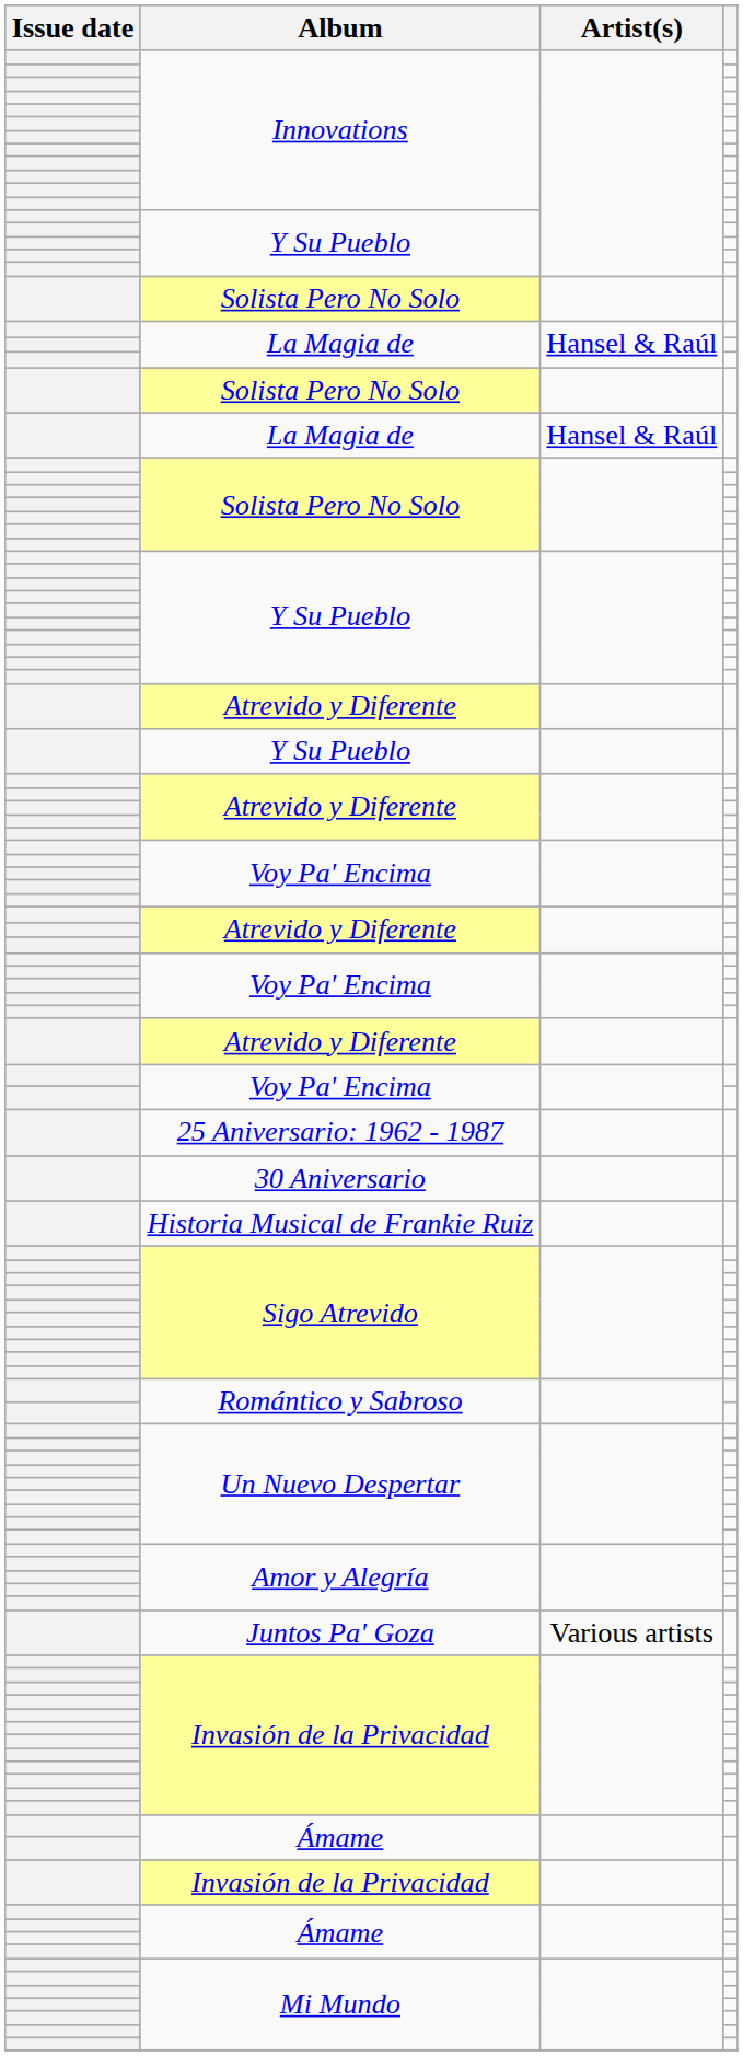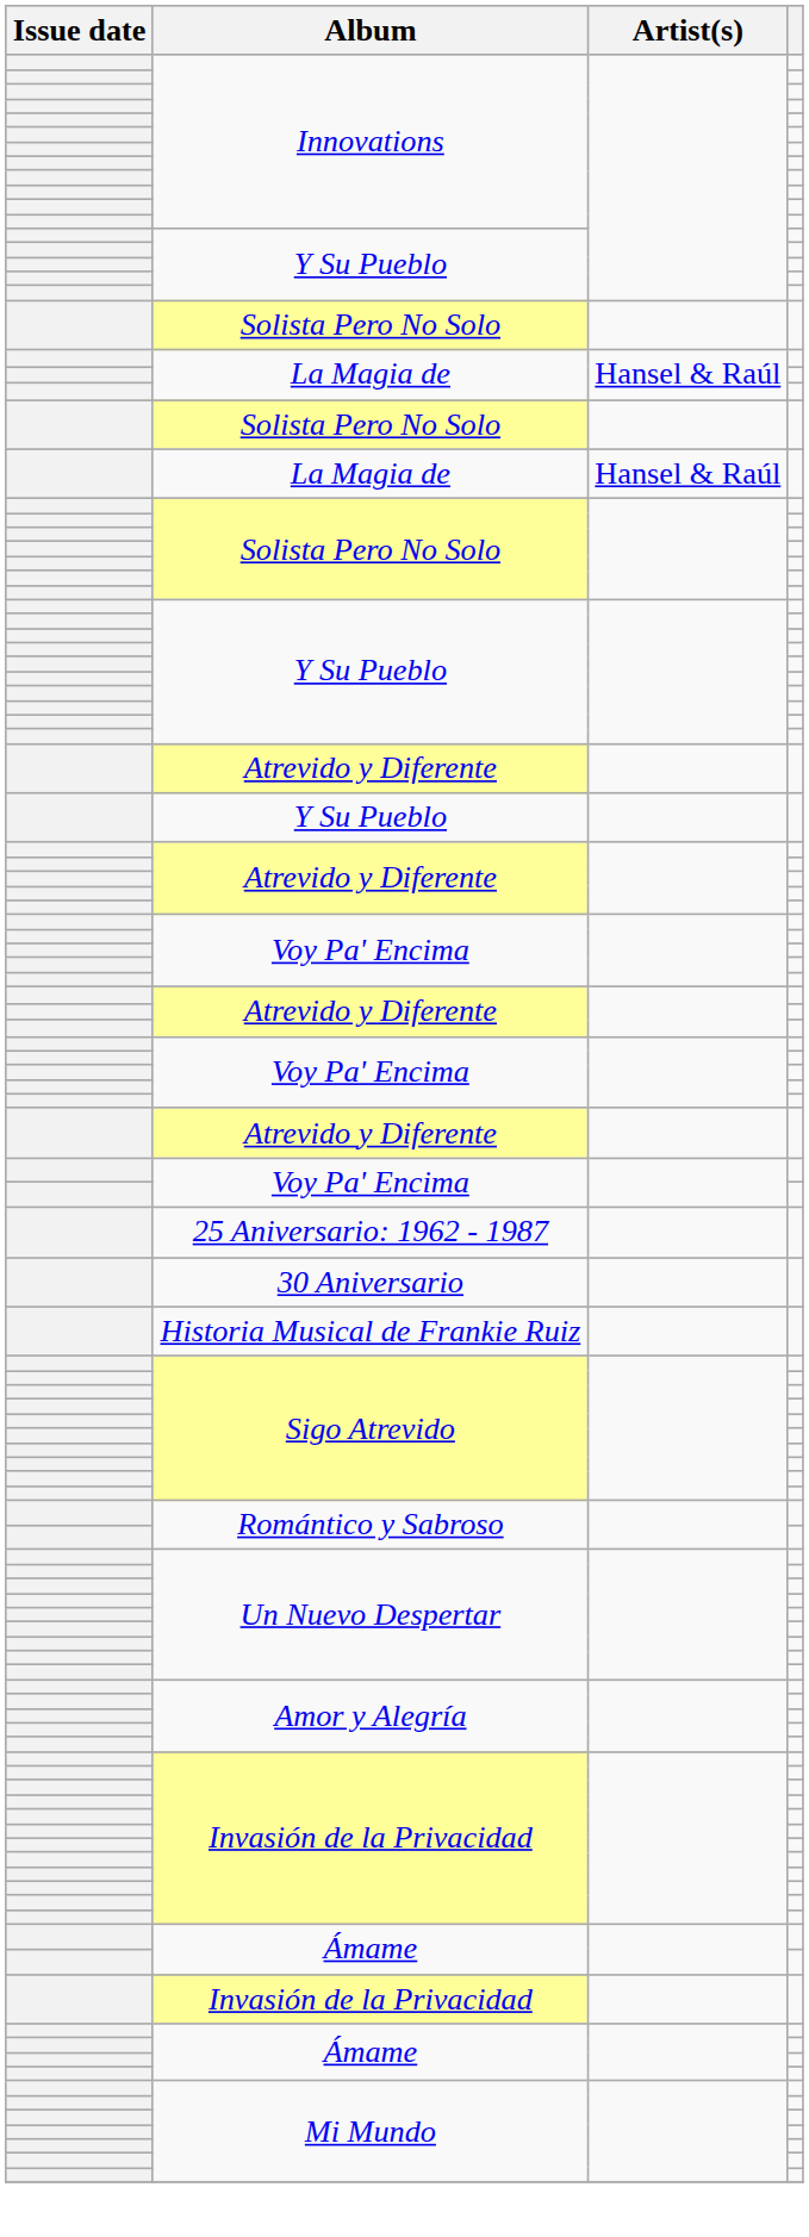- row: Juntos Pa' Goza | Various artists
